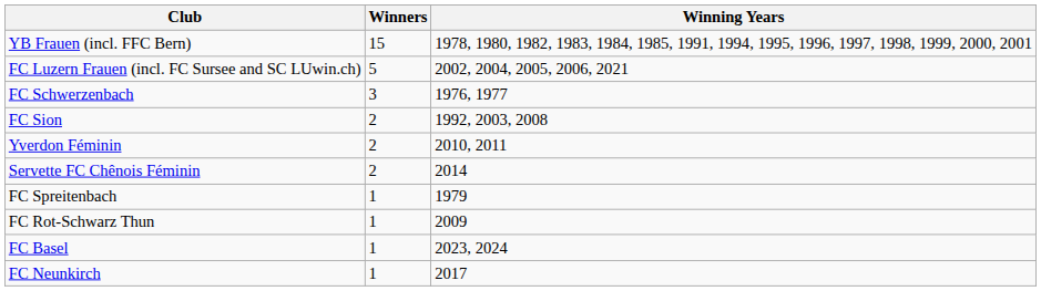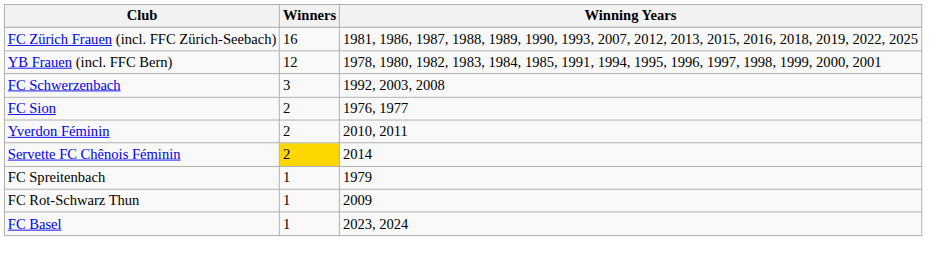+ row: FC Zürich Frauen (incl. FFC Zürich-Seebach) | 16 | 1981, 1986, 1987, 1988, 1989, 1990, 1993, 2007, 2012, 2013, 2015, 2016, 2018, 2019, 2022, 2025
YB Frauen (incl. FFC Bern) | Winners: 15 -> 12
- row: FC Luzern Frauen (incl. FC Sursee and SC LUwin.ch) | 5 | 2002, 2004, 2005, 2006, 2021
FC Schwerzenbach | Winning Years: 1976, 1977 -> 1992, 2003, 2008
FC Sion | Winning Years: 1992, 2003, 2008 -> 1976, 1977
Servette FC Chênois Féminin | Winners: no background -> gold background
- row: FC Neunkirch | 1 | 2017
